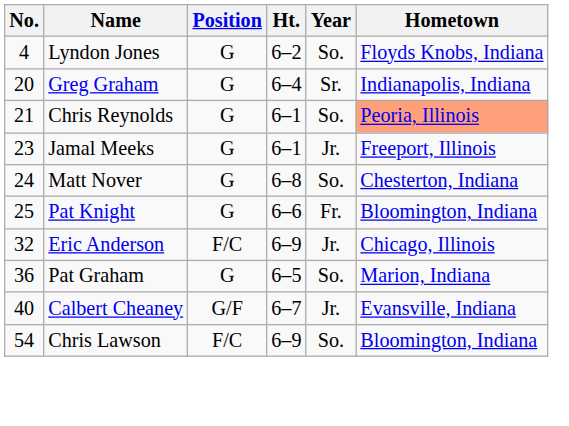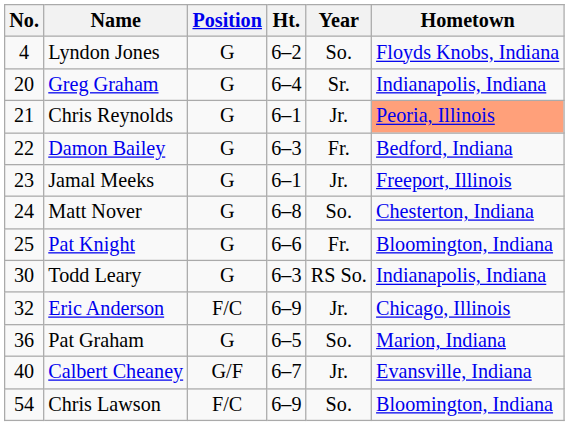Chris Reynolds | Year: So. -> Jr.
+ row: 22 | Damon Bailey | G | 6–3 | Fr. | Bedford, Indiana
+ row: 30 | Todd Leary | G | 6–3 | RS So. | Indianapolis, Indiana
